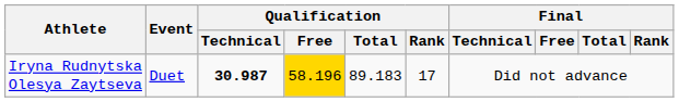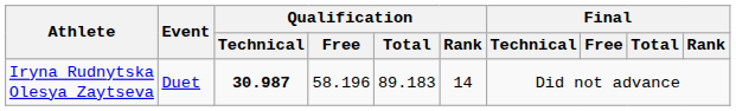Iryna Rudnytska Olesya Zaytseva | Qualification / Free: gold background -> no background
Iryna Rudnytska Olesya Zaytseva | Qualification / Rank: 17 -> 14
